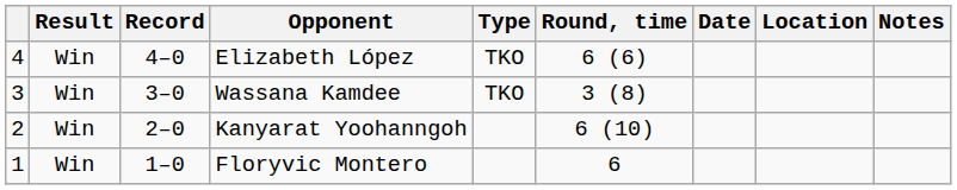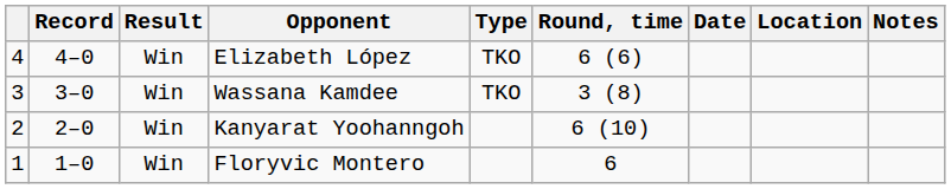columns swapped: Result <-> Record
